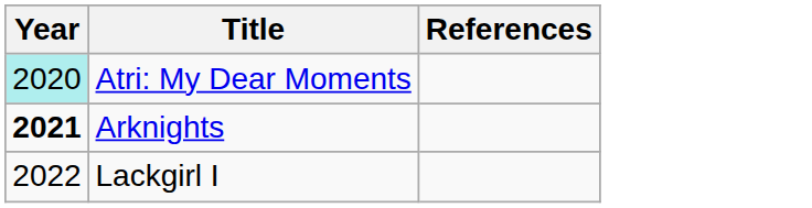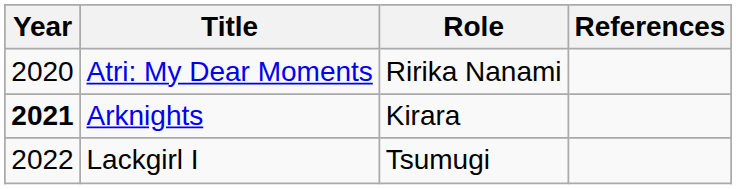+ column: Role | Ririka Nanami | Kirara | Tsumugi
Atri: My Dear Moments | Year: paleturquoise background -> no background
